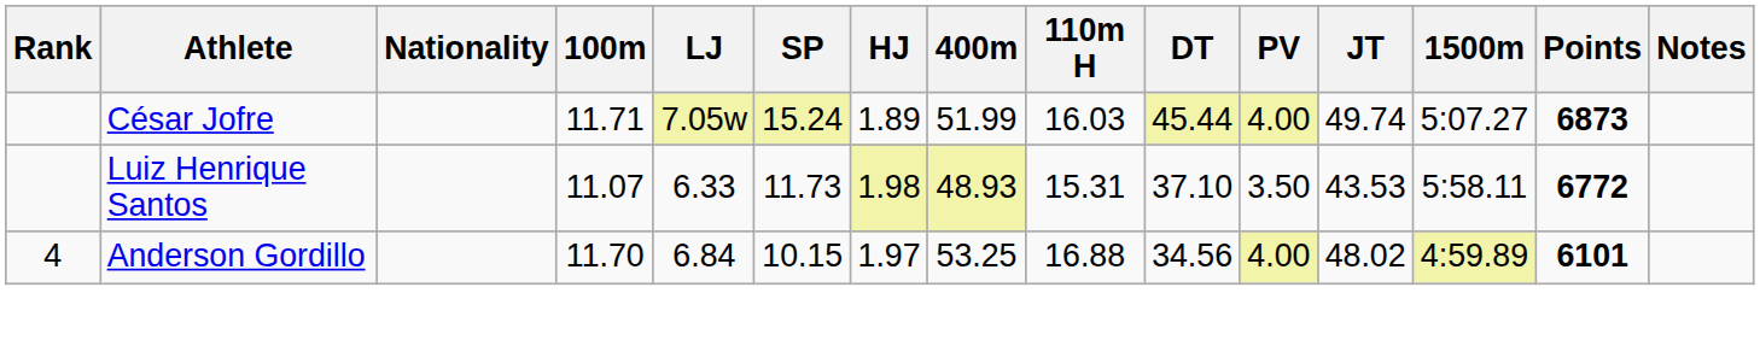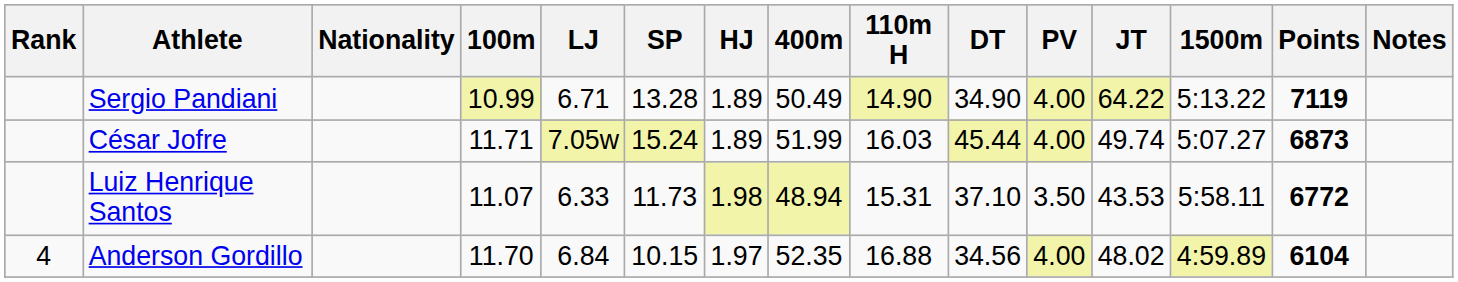+ row: Sergio Pandiani | 10.99 | 6.71 | 13.28 | 1.89 | 50.49 | 14.90 | 34.90 | 4.00 | 64.22 | 5:13.22 | 7119
Luiz Henrique Santos | 400m: 48.93 -> 48.94
Anderson Gordillo | 400m: 53.25 -> 52.35
Anderson Gordillo | Points: 6101 -> 6104
